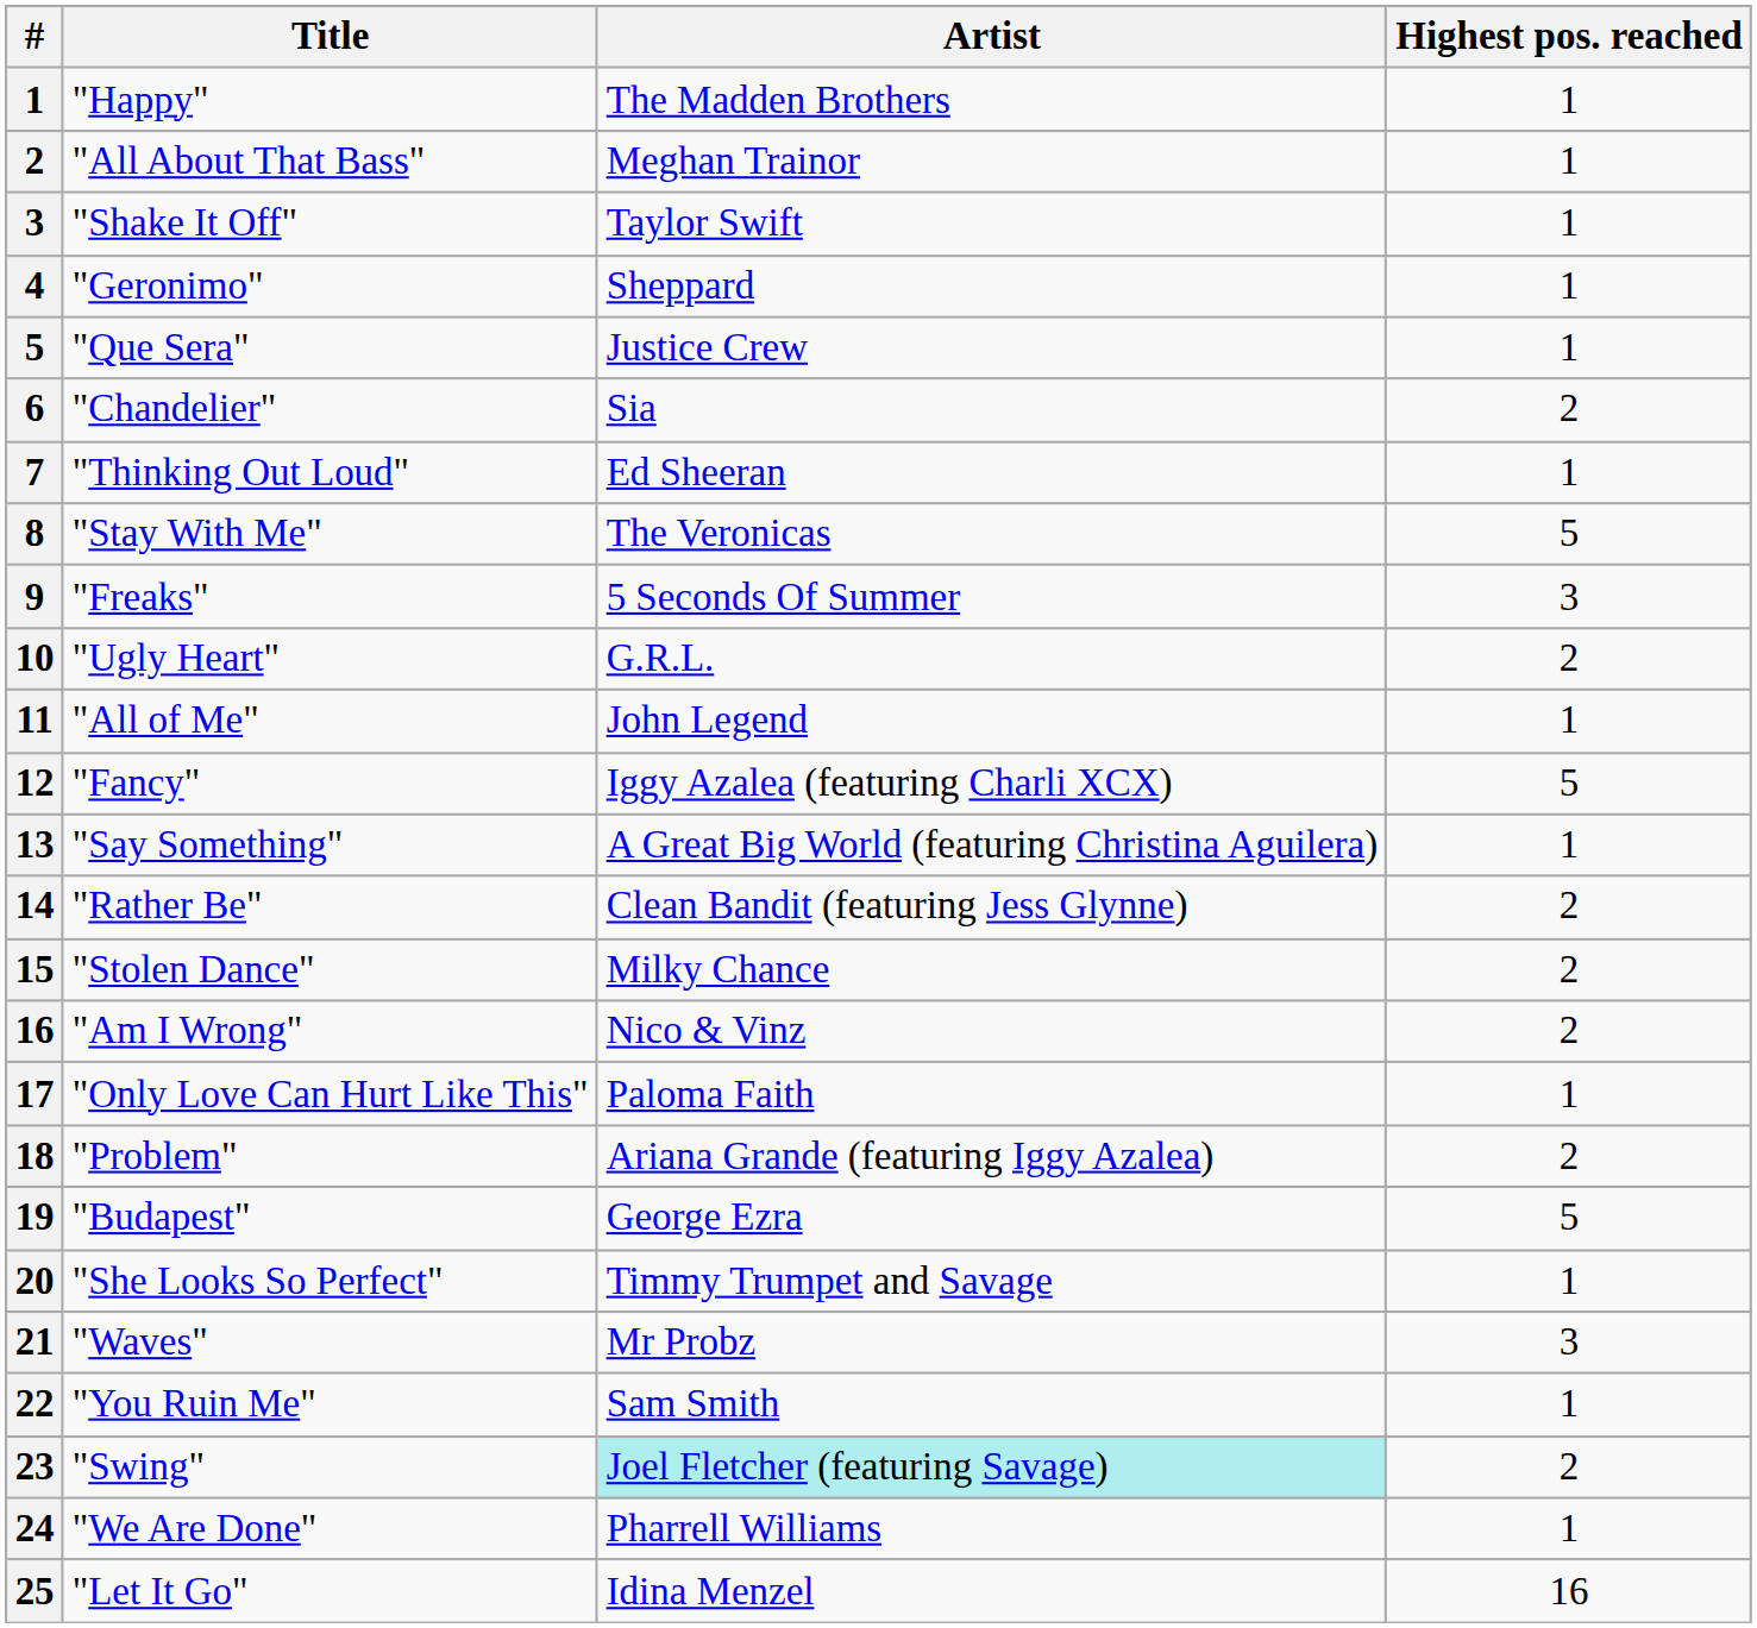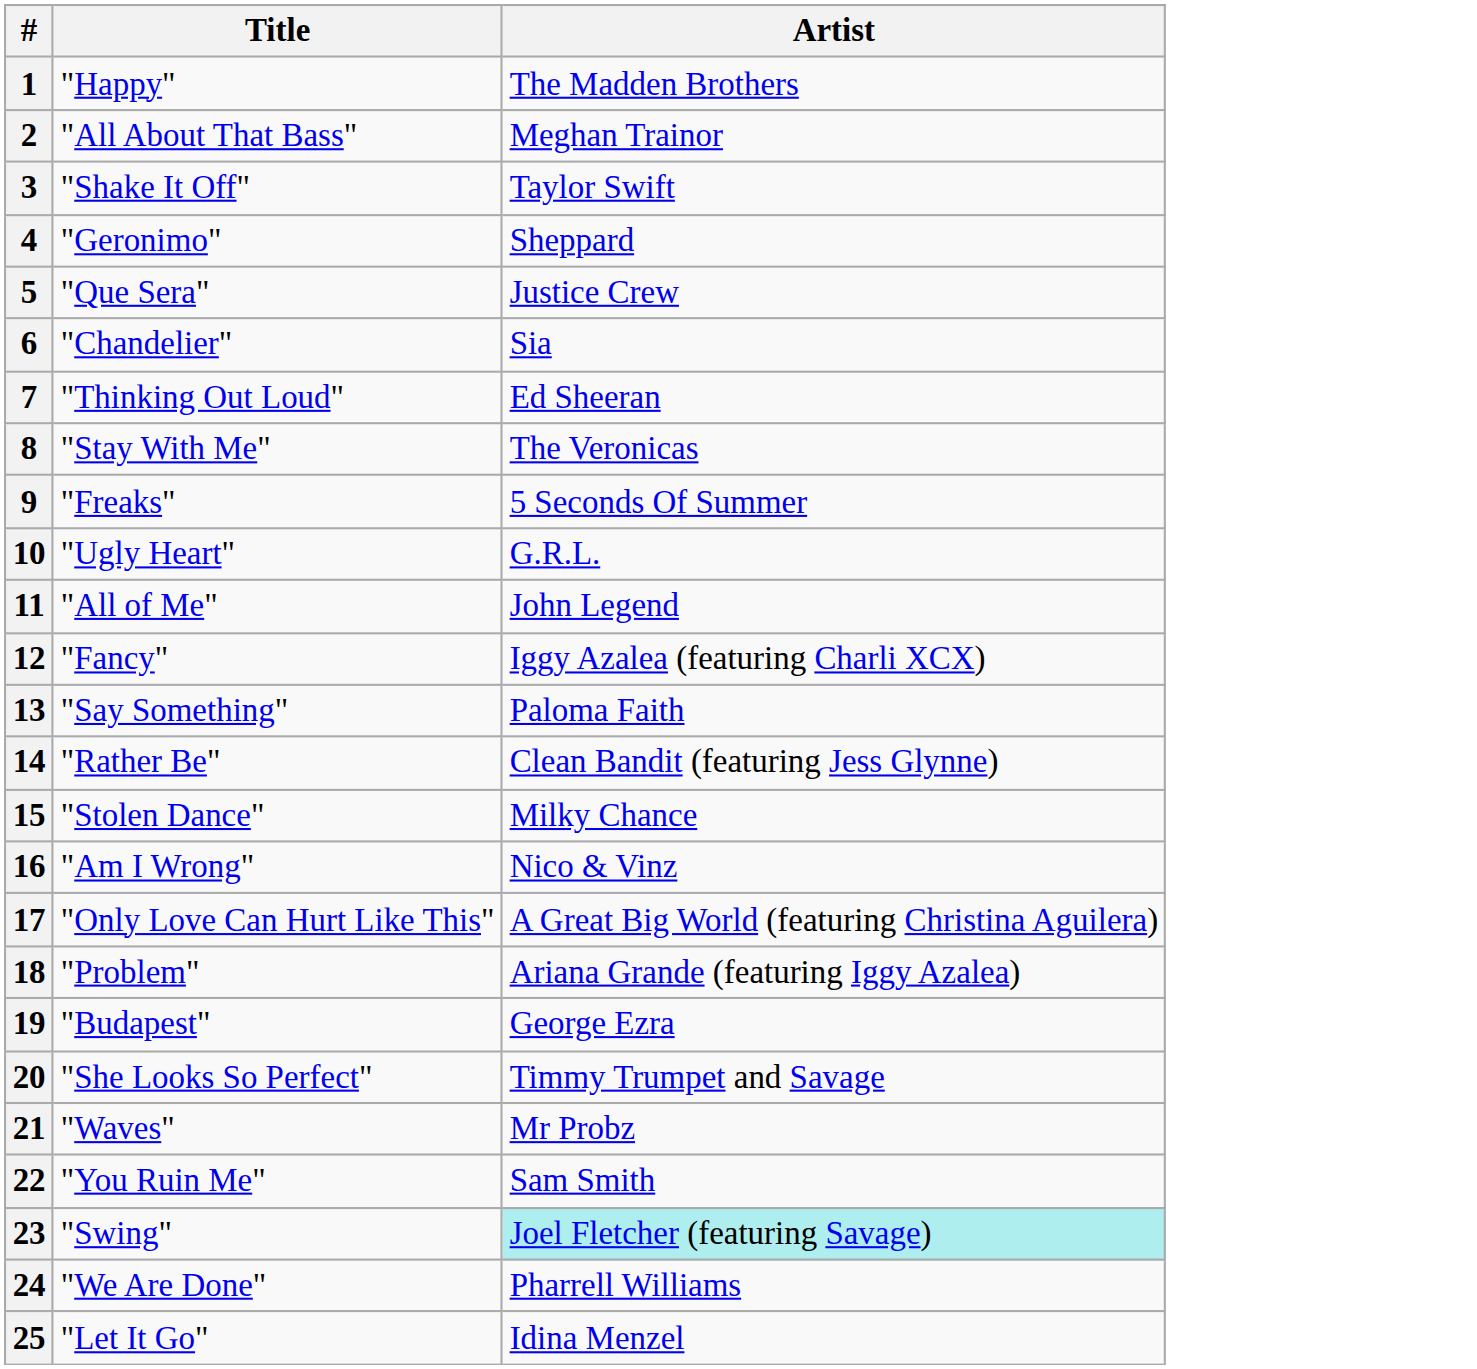- column: Highest pos. reached | 1 | 1 | 1 | 1 | 1 | 2 | 1 | 5 | 3 | 2 | 1 | 5 | 1 | 2 | 2 | 2 | 1 | 2 | 5 | 1 | 3 | 1 | 2 | 1 | 16
"Say Something" | Artist: A Great Big World (featuring Christina Aguilera) -> Paloma Faith
"Only Love Can Hurt Like This" | Artist: Paloma Faith -> A Great Big World (featuring Christina Aguilera)
